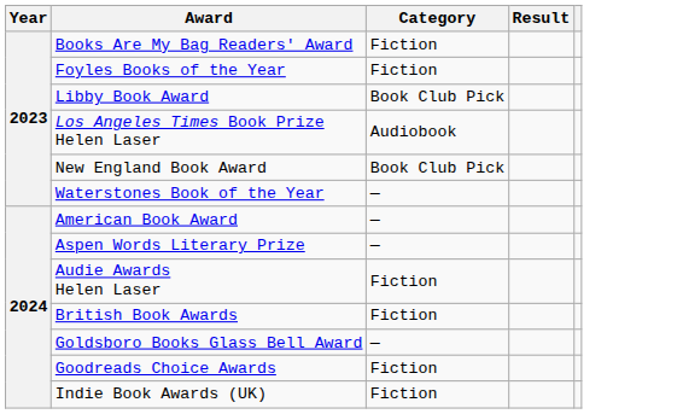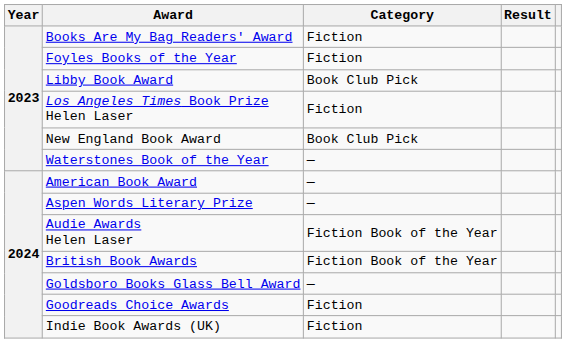Los Angeles Times Book Prize Helen Laser | Category: Audiobook -> Fiction
Audie Awards Helen Laser | Category: Fiction -> Fiction Book of the Year
British Book Awards | Category: Fiction -> Fiction Book of the Year
